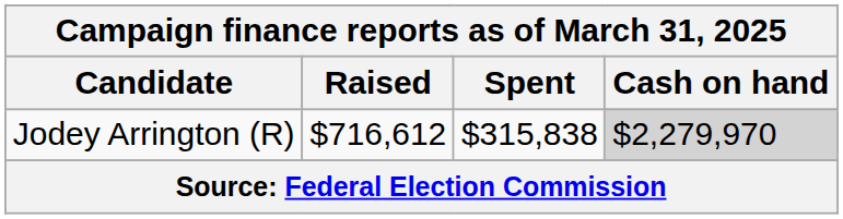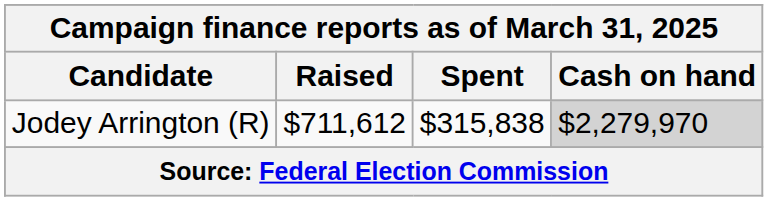Jodey Arrington (R) | Raised: $716,612 -> $711,612
